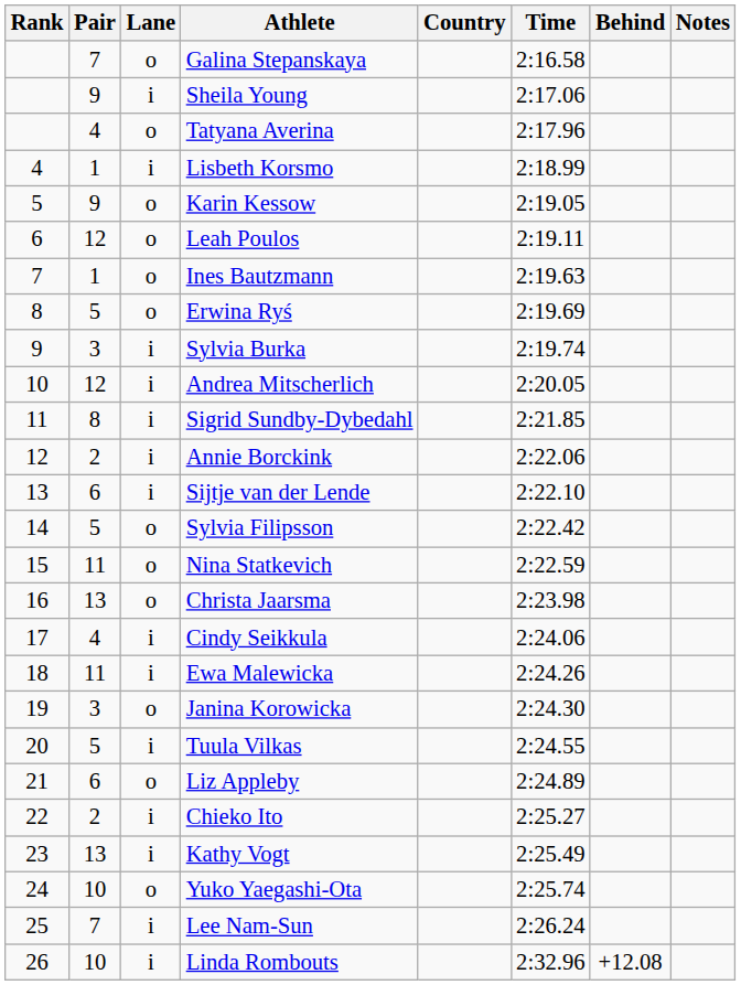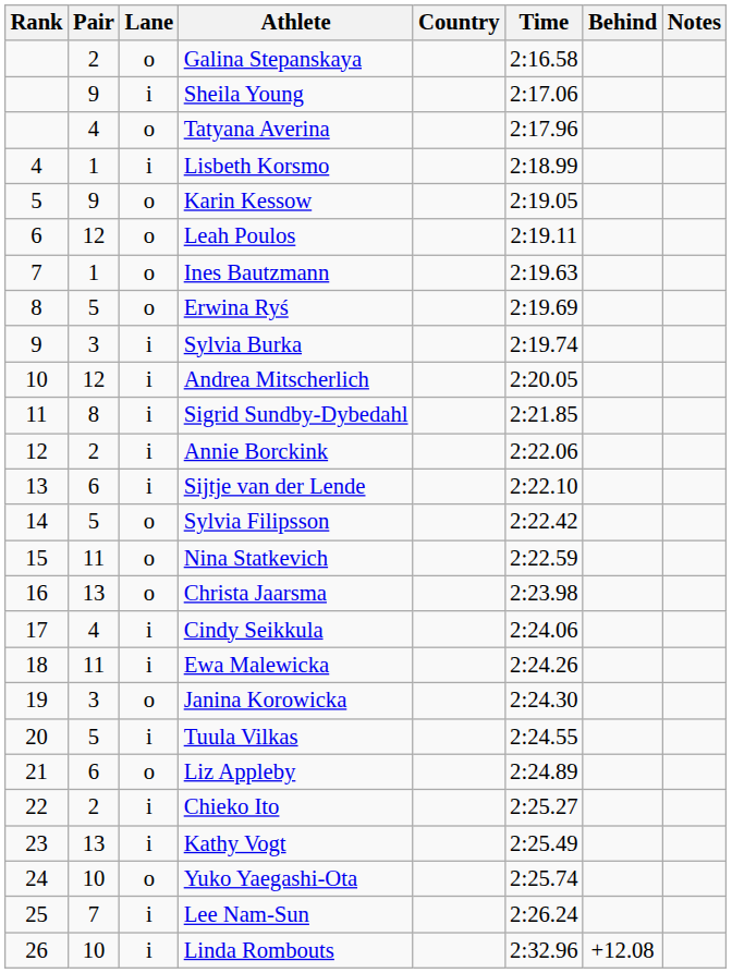Galina Stepanskaya | Pair: 7 -> 2
